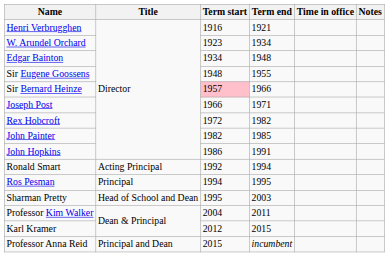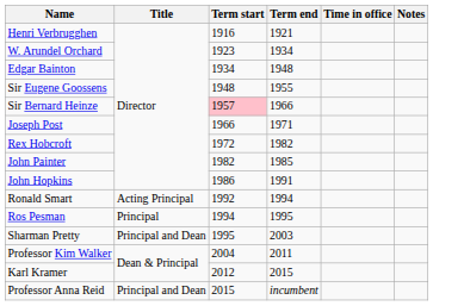Sharman Pretty | Title: Head of School and Dean -> Principal and Dean
